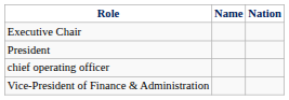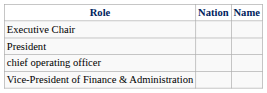columns swapped: Name <-> Nation
